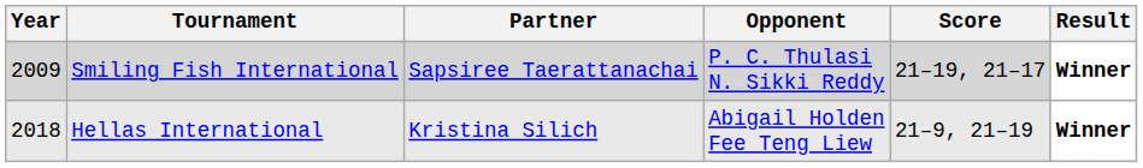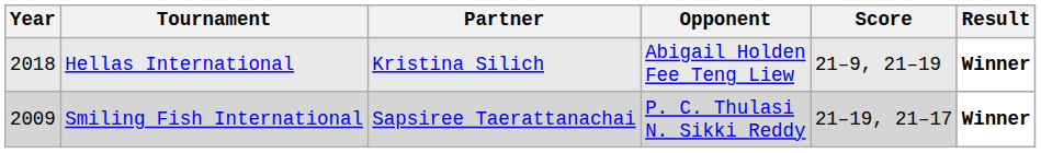rows swapped: Smiling Fish International <-> Hellas International
